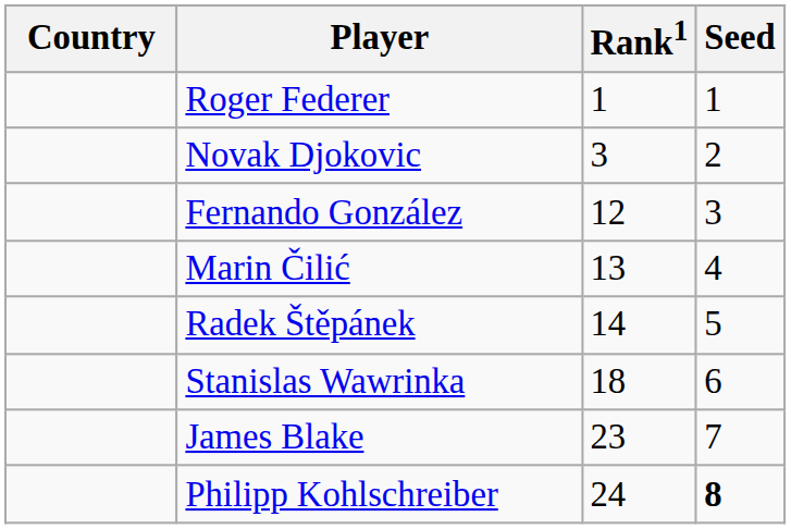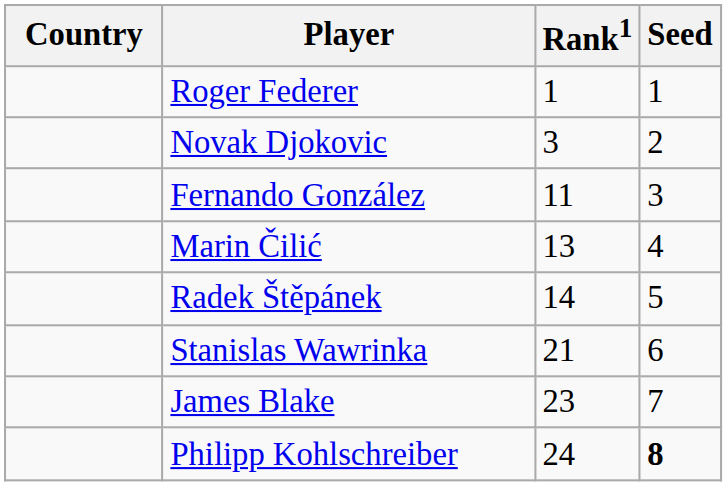Fernando González | Rank1: 12 -> 11
Stanislas Wawrinka | Rank1: 18 -> 21
